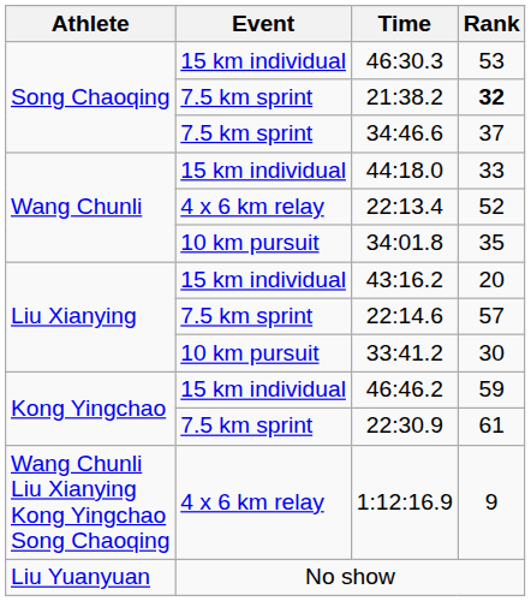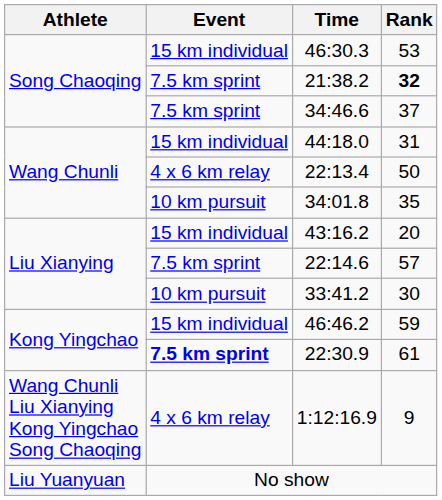44:18.0 | Rank: 33 -> 31
22:13.4 | Rank: 52 -> 50
22:30.9 | Event: normal -> bold
